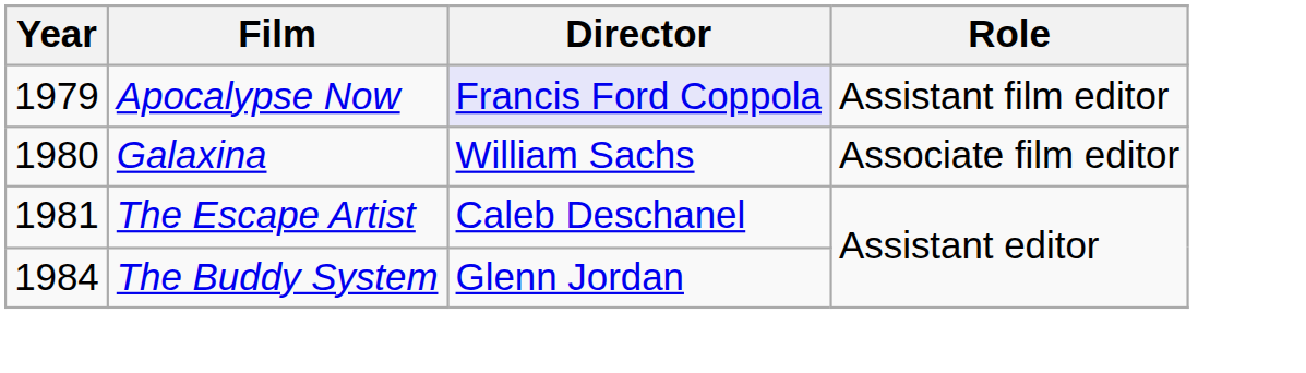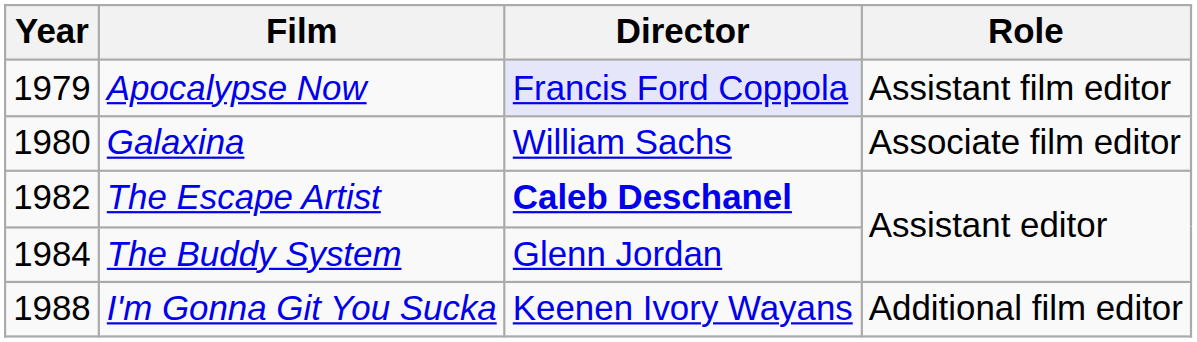The Escape Artist | Year: 1981 -> 1982
The Escape Artist | Director: normal -> bold
+ row: 1988 | I'm Gonna Git You Sucka | Keenen Ivory Wayans | Additional film editor
